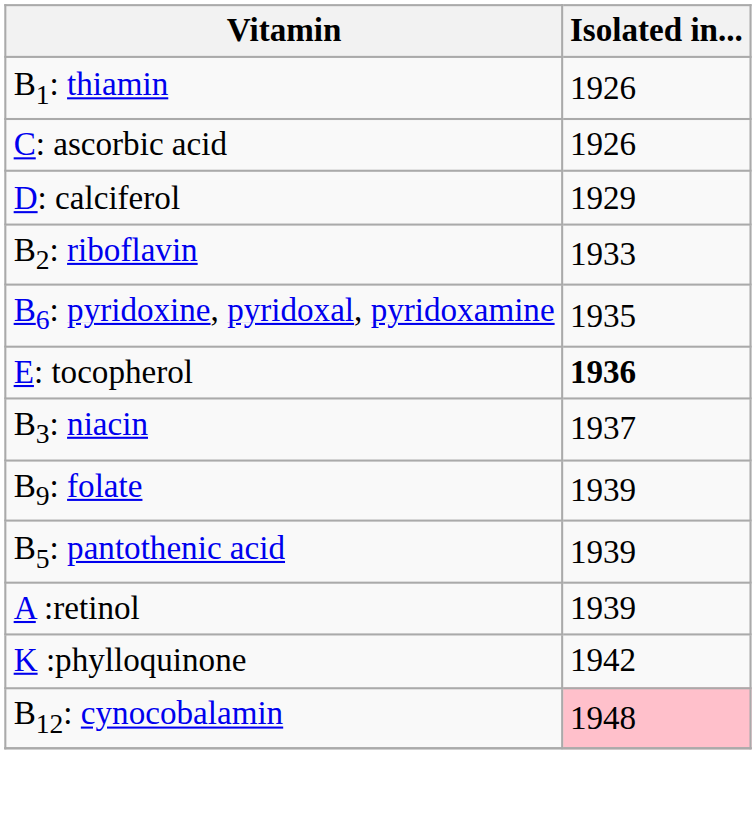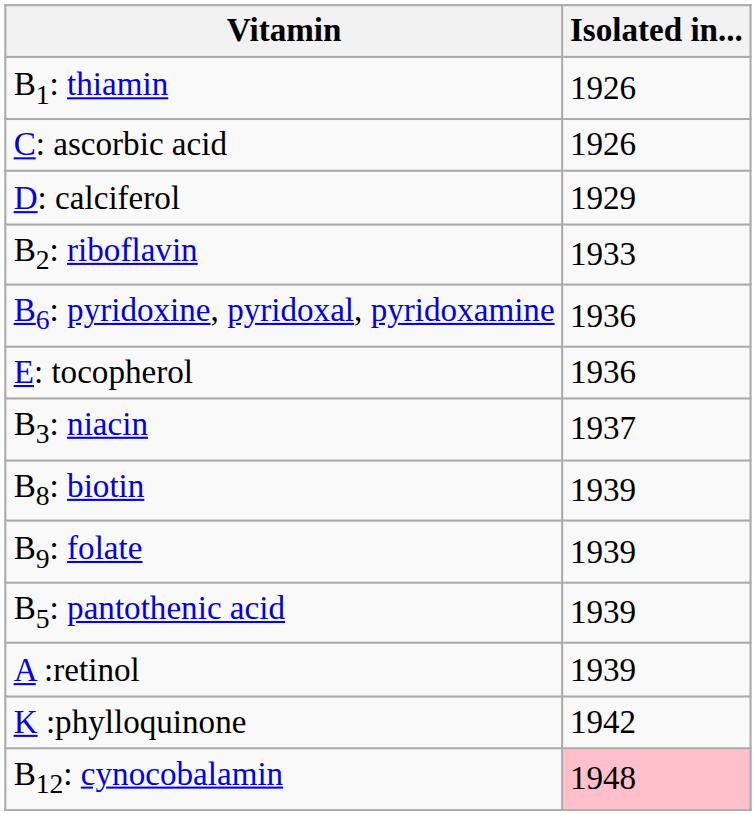B6: pyridoxine, pyridoxal, pyridoxamine | Isolated in...: 1935 -> 1936
E: tocopherol | Isolated in...: bold -> normal
+ row: B8: biotin | 1939
